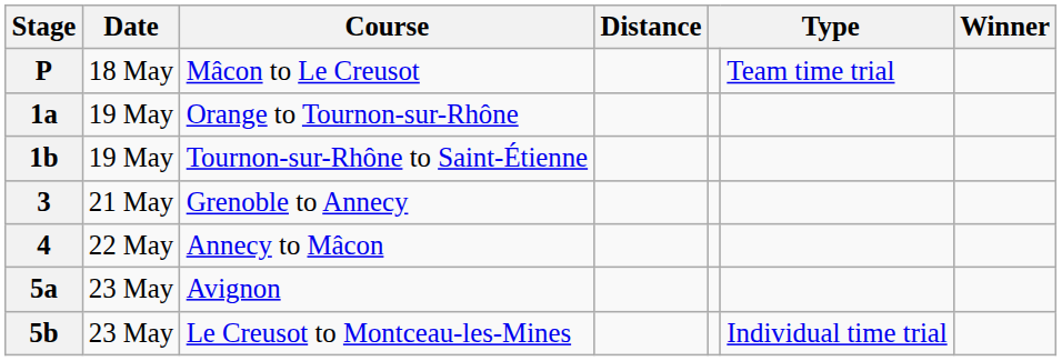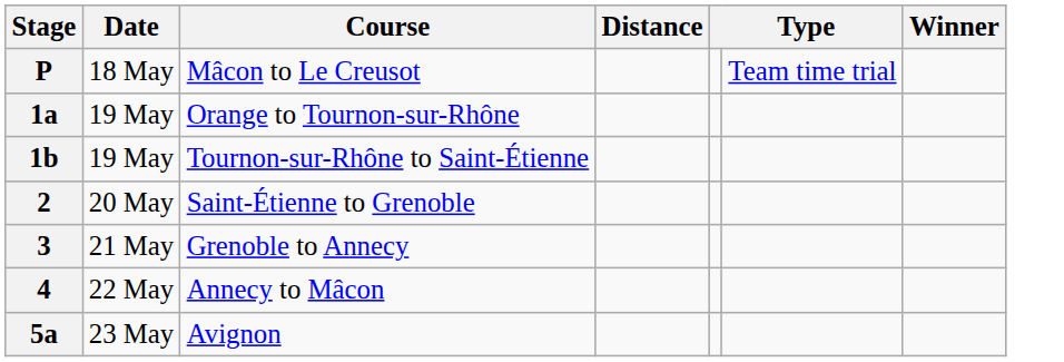+ row: 2 | 20 May | Saint-Étienne to Grenoble
- row: 5b | 23 May | Le Creusot to Montceau-les-Mines | Individual time trial
